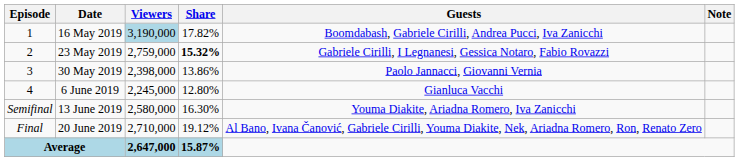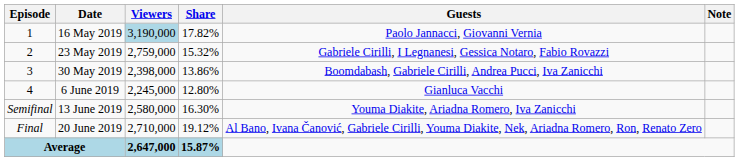16 May 2019 | Guests: Boomdabash, Gabriele Cirilli, Andrea Pucci, Iva Zanicchi -> Paolo Jannacci, Giovanni Vernia
23 May 2019 | Share: bold -> normal
30 May 2019 | Guests: Paolo Jannacci, Giovanni Vernia -> Boomdabash, Gabriele Cirilli, Andrea Pucci, Iva Zanicchi
